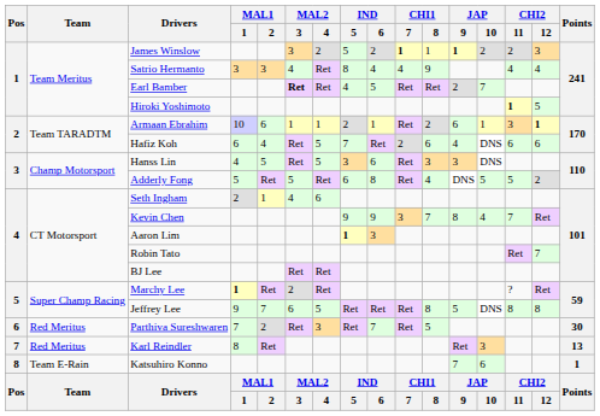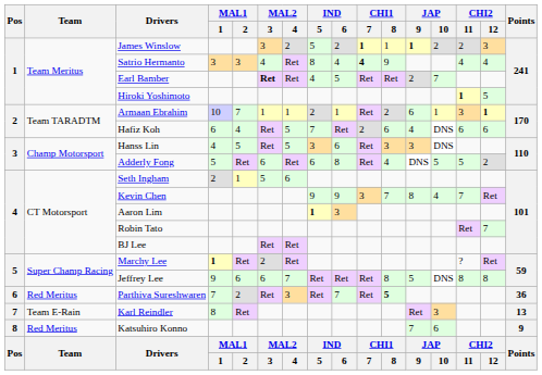Satrio Hermanto | CHI1 / 7: normal -> bold
Armaan Ebrahim | MAL1 / 2: 6 -> 7
Adderly Fong | MAL2 / 3: 5 -> 6
Seth Ingham | MAL2 / 3: 4 -> 5
Jeffrey Lee | MAL1 / 2: 7 -> 6
Jeffrey Lee | MAL2 / 4: 5 -> 7
Parthiva Sureshwaren | CHI1 / 8: normal -> bold
Parthiva Sureshwaren | Points: 30 -> 36
Karl Reindler | Team: Red Meritus -> Team E-Rain
Katsuhiro Konno | Team: Team E-Rain -> Red Meritus
Katsuhiro Konno | Points: 1 -> 9
